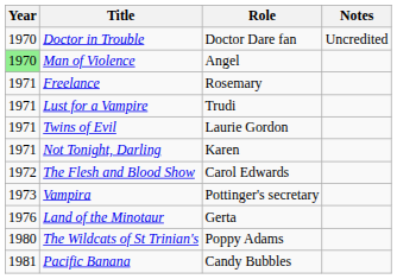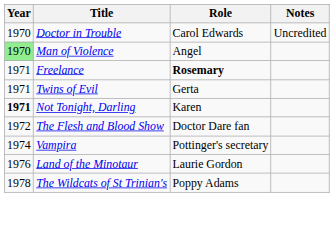Doctor in Trouble | Role: Doctor Dare fan -> Carol Edwards
Freelance | Role: normal -> bold
- row: 1971 | Lust for a Vampire | Trudi
Twins of Evil | Role: Laurie Gordon -> Gerta
Not Tonight, Darling | Year: normal -> bold
The Flesh and Blood Show | Role: Carol Edwards -> Doctor Dare fan
Vampira | Year: 1973 -> 1974
Land of the Minotaur | Role: Gerta -> Laurie Gordon
The Wildcats of St Trinian's | Year: 1980 -> 1978
- row: 1981 | Pacific Banana | Candy Bubbles
